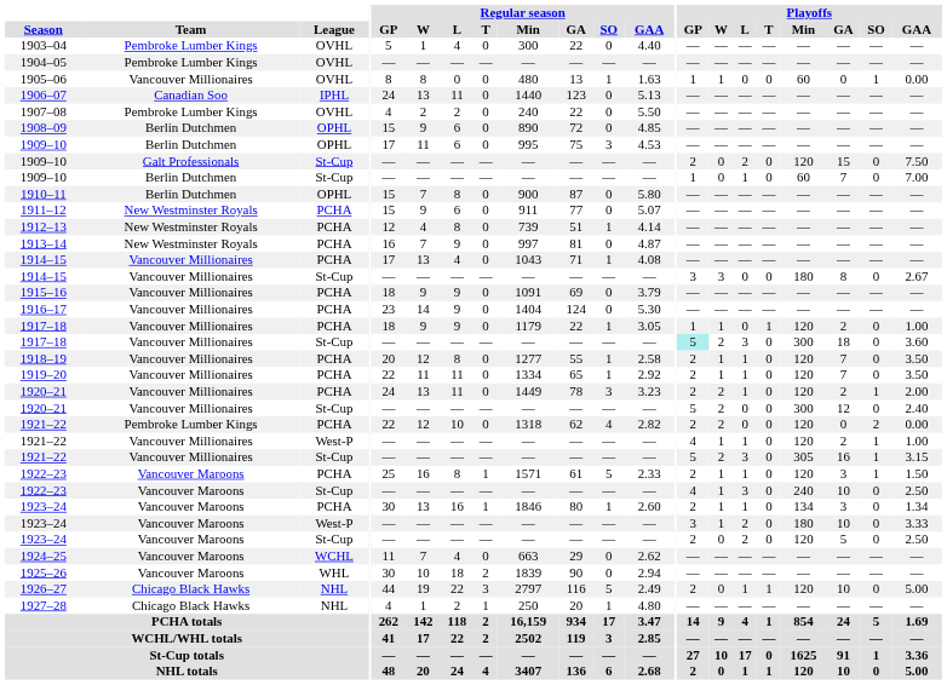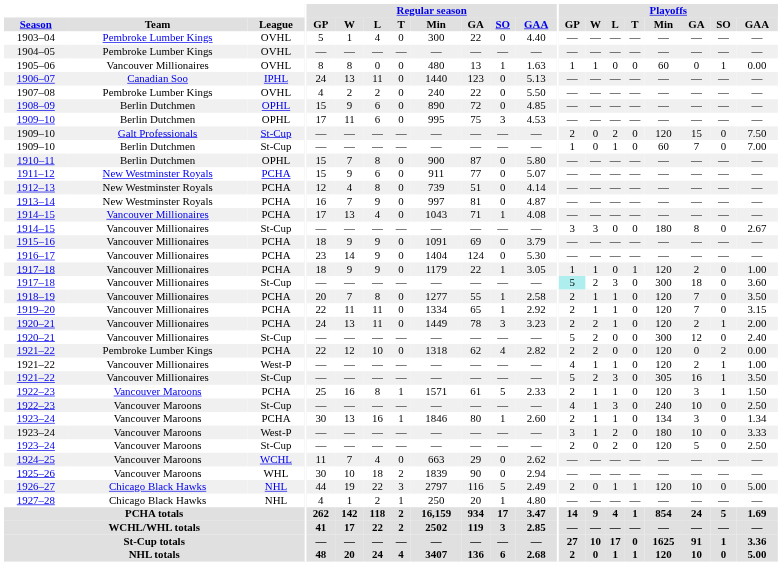1912–13 | Regular season / SO: 1 -> 0
1918–19 | Regular season / W: 12 -> 7
1919–20 | Playoffs / GAA: 3.50 -> 3.15
1921–22 / St-Cup | Playoffs / GAA: 3.15 -> 3.50
